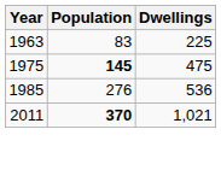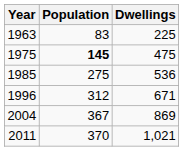1985 | Population: 276 -> 275
+ row: 1996 | 312 | 671
+ row: 2004 | 367 | 869
2011 | Population: bold -> normal
